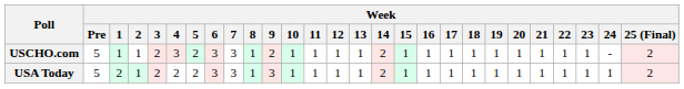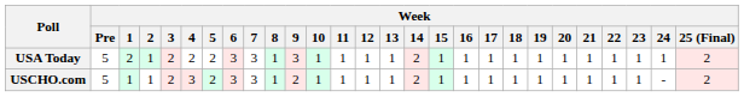rows swapped: USCHO.com <-> USA Today
